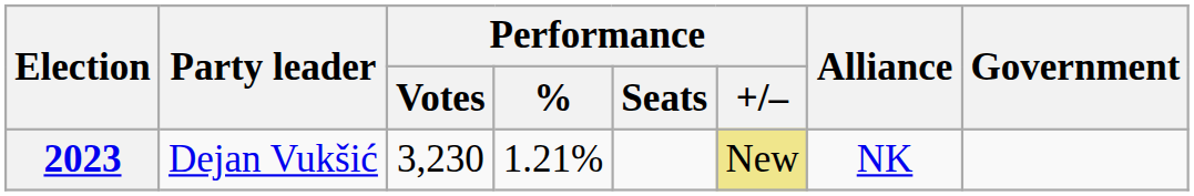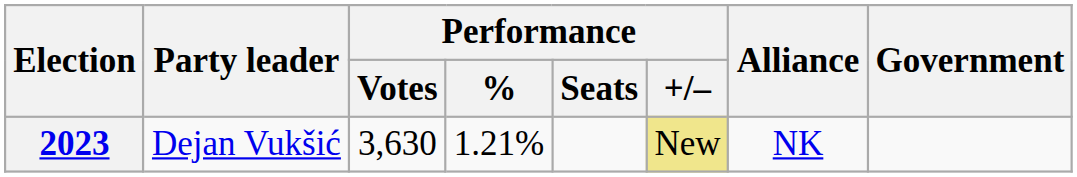2023 | Performance / Votes: 3,230 -> 3,630
